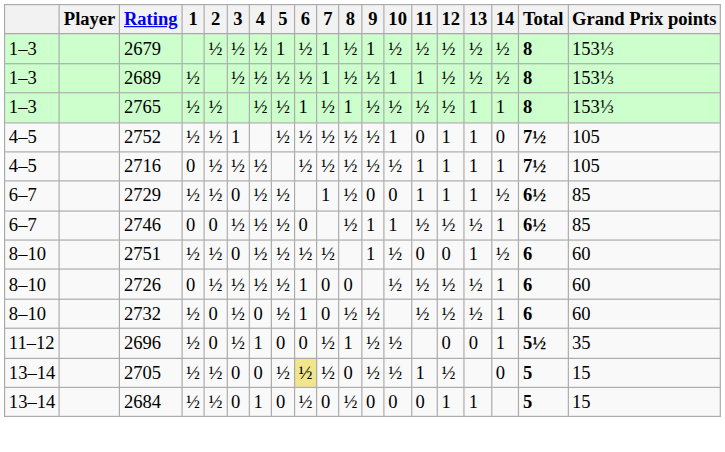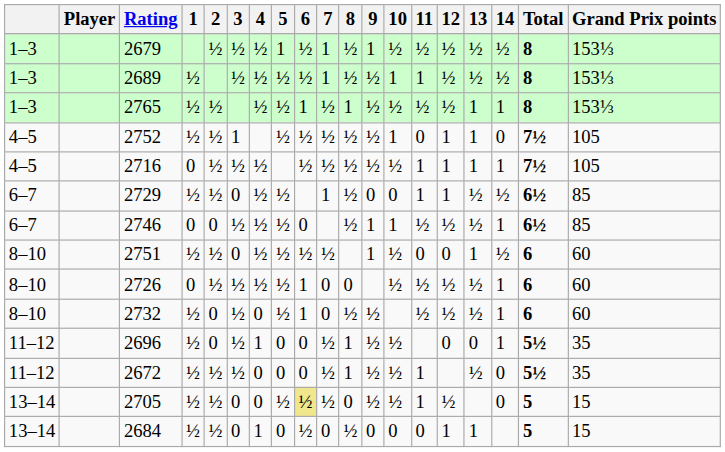2729 | 13: 1 -> ½
+ row: 11–12 | 2672 | ½ | ½ | ½ | 0 | 0 | 0 | ½ | 1 | ½ | ½ | 1 | ½ | 0 | 5½ | 35
